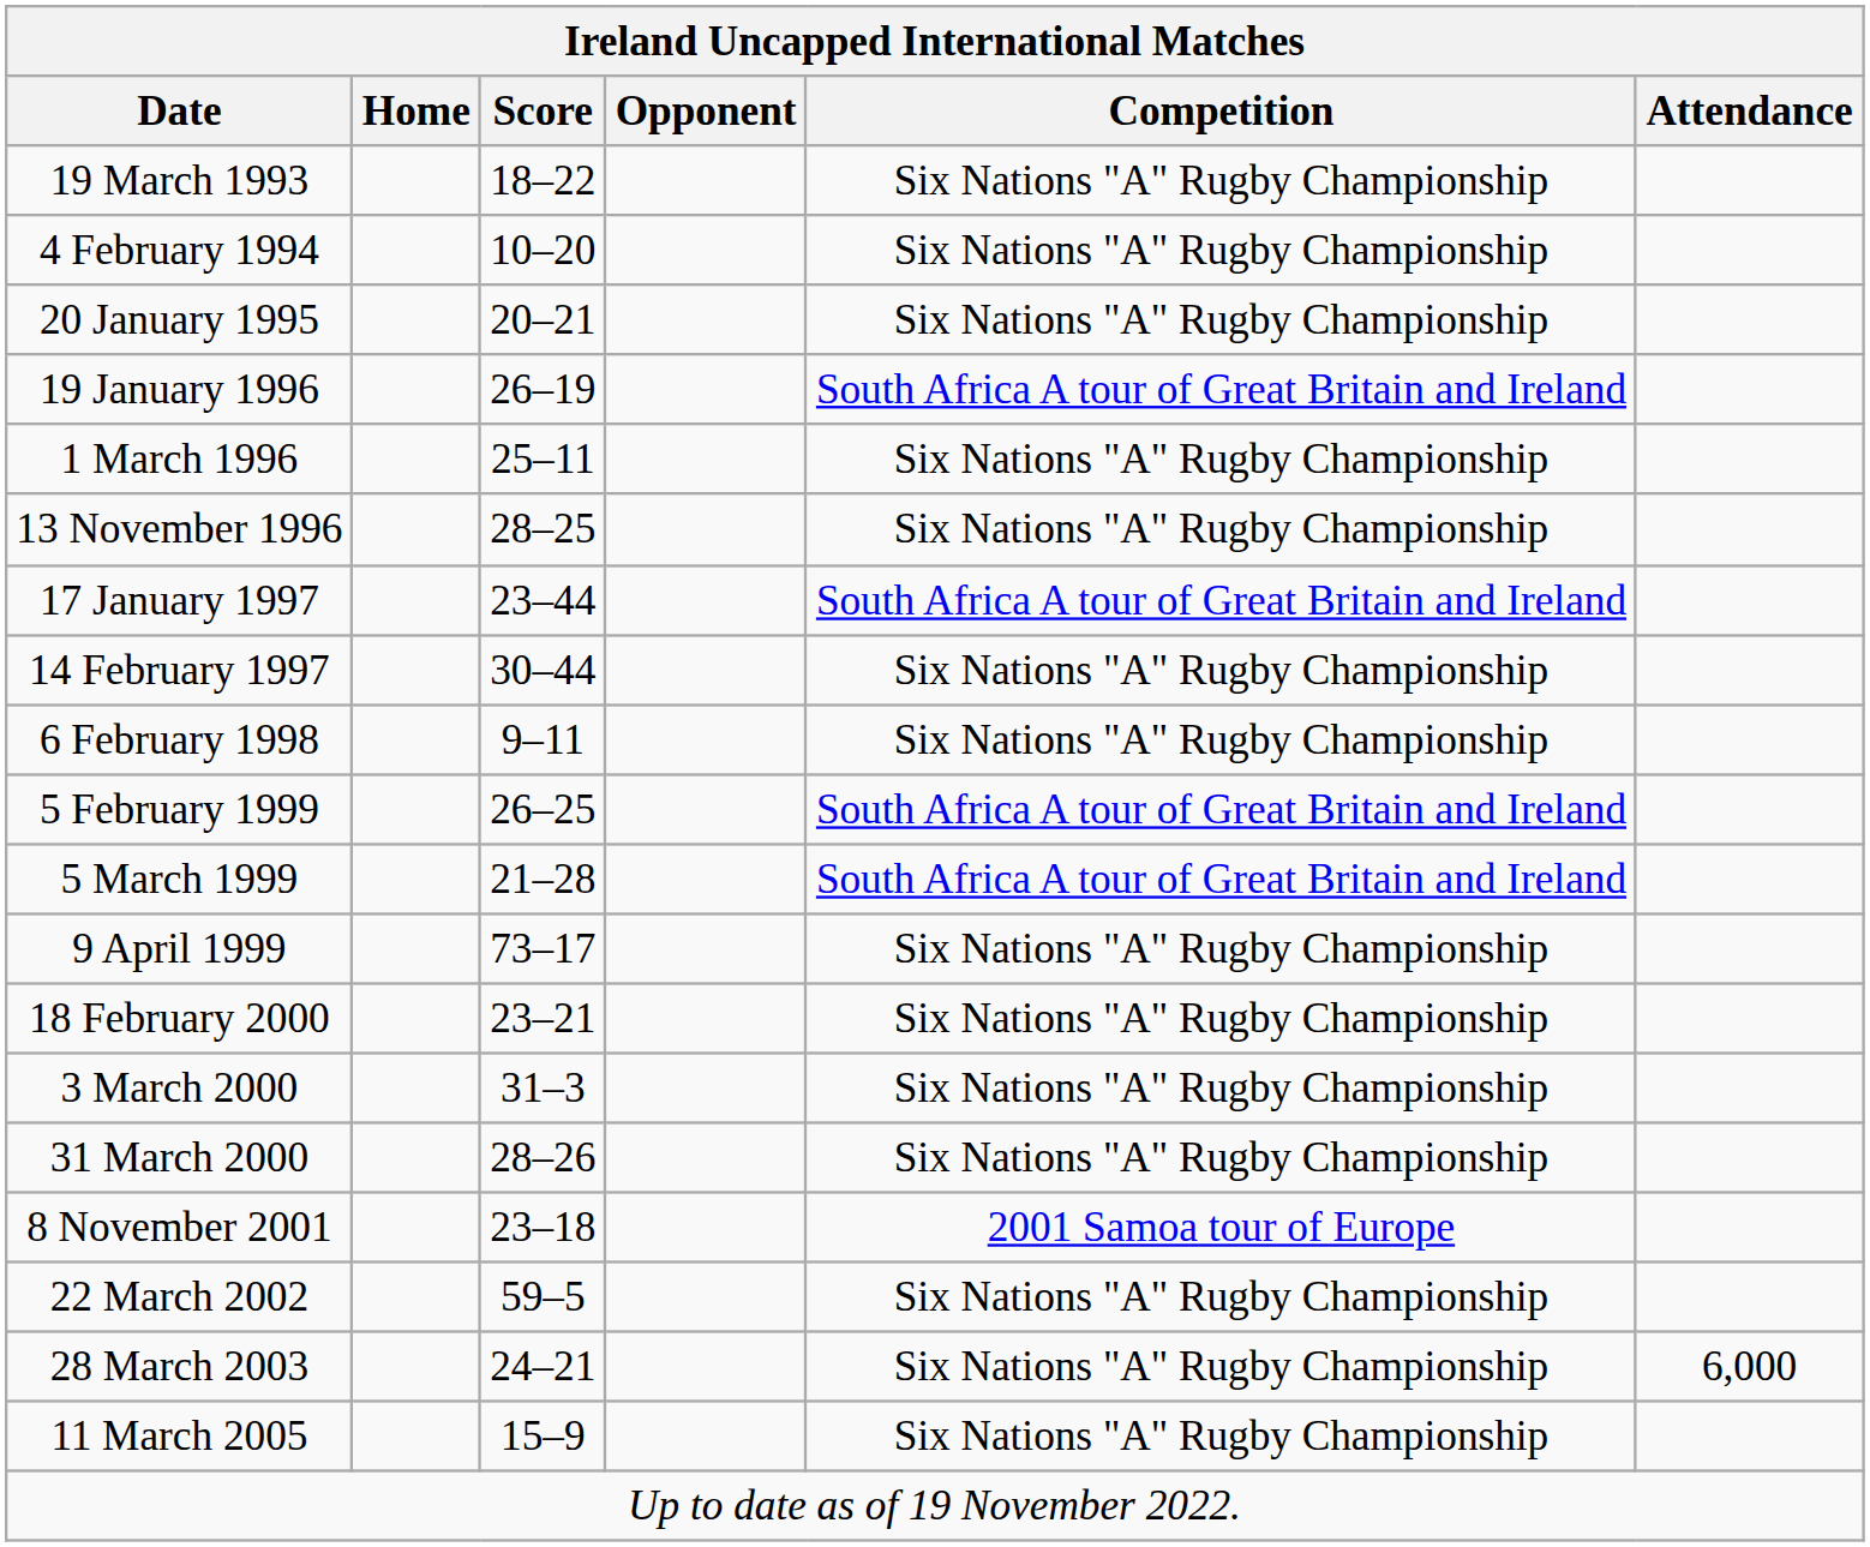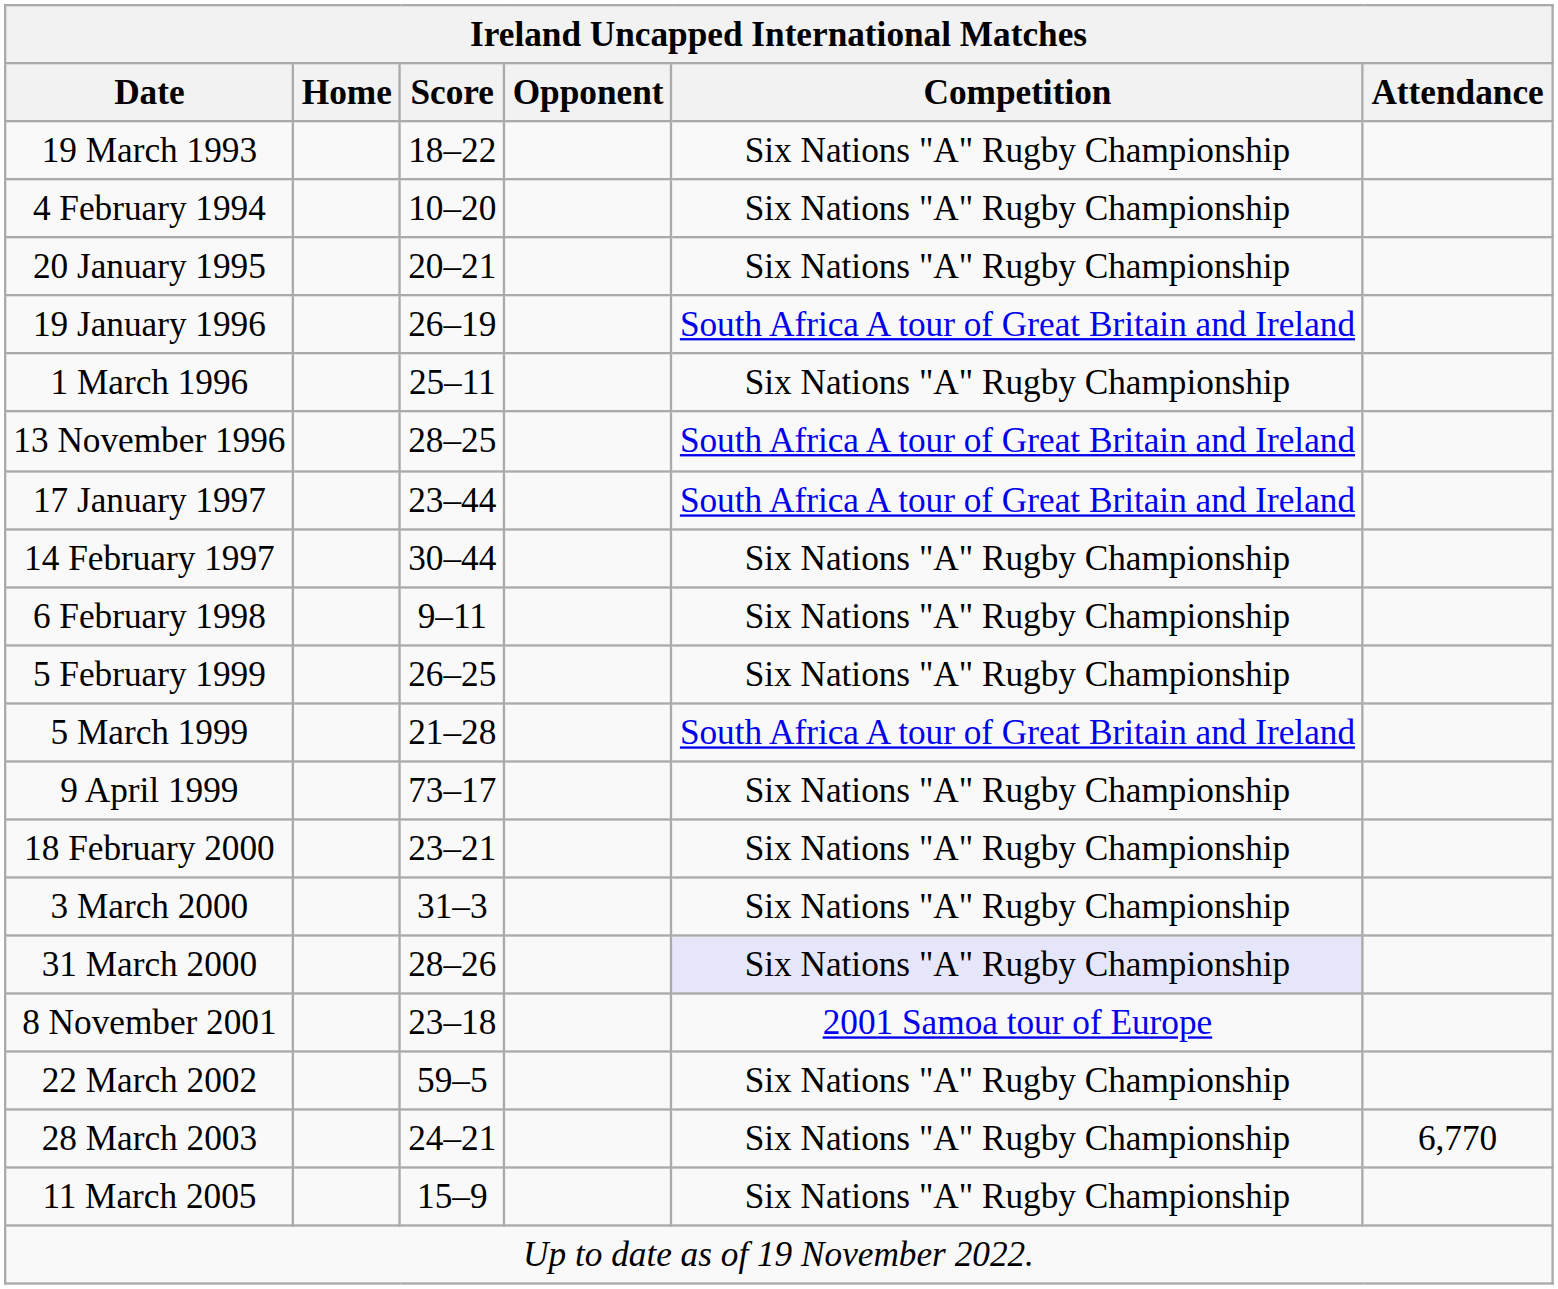13 November 1996 | Competition: Six Nations "A" Rugby Championship -> South Africa A tour of Great Britain and Ireland
5 February 1999 | Competition: South Africa A tour of Great Britain and Ireland -> Six Nations "A" Rugby Championship
31 March 2000 | Competition: no background -> lavender background
28 March 2003 | Attendance: 6,000 -> 6,770
